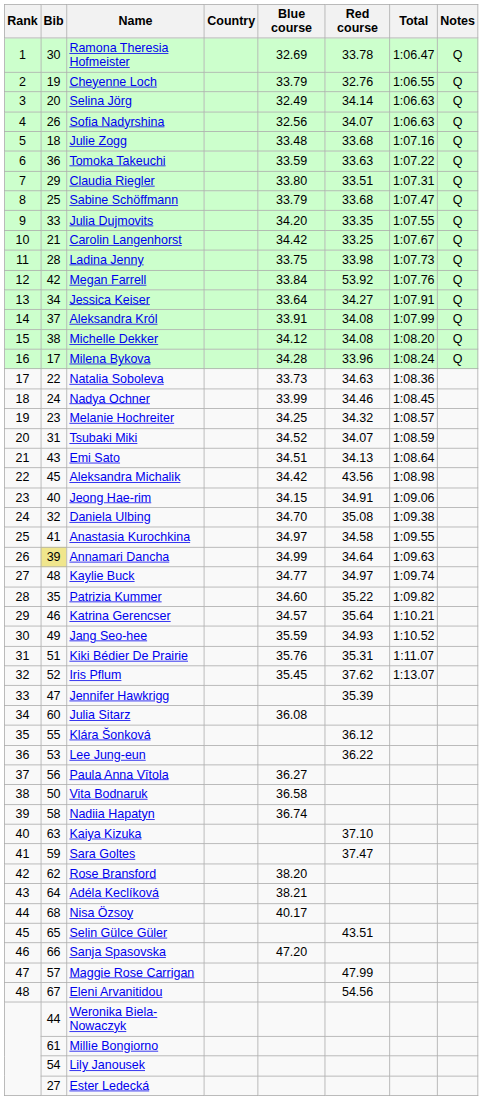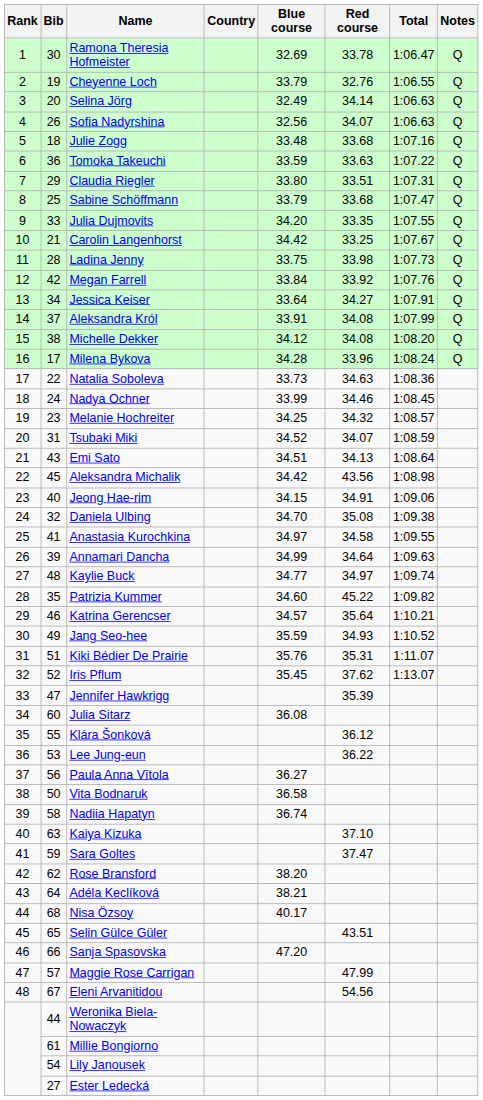Megan Farrell | Red course: 53.92 -> 33.92
Annamari Dancha | Bib: khaki background -> no background
Patrizia Kummer | Red course: 35.22 -> 45.22
